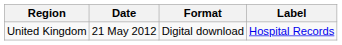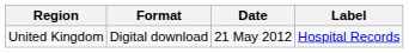columns swapped: Date <-> Format
